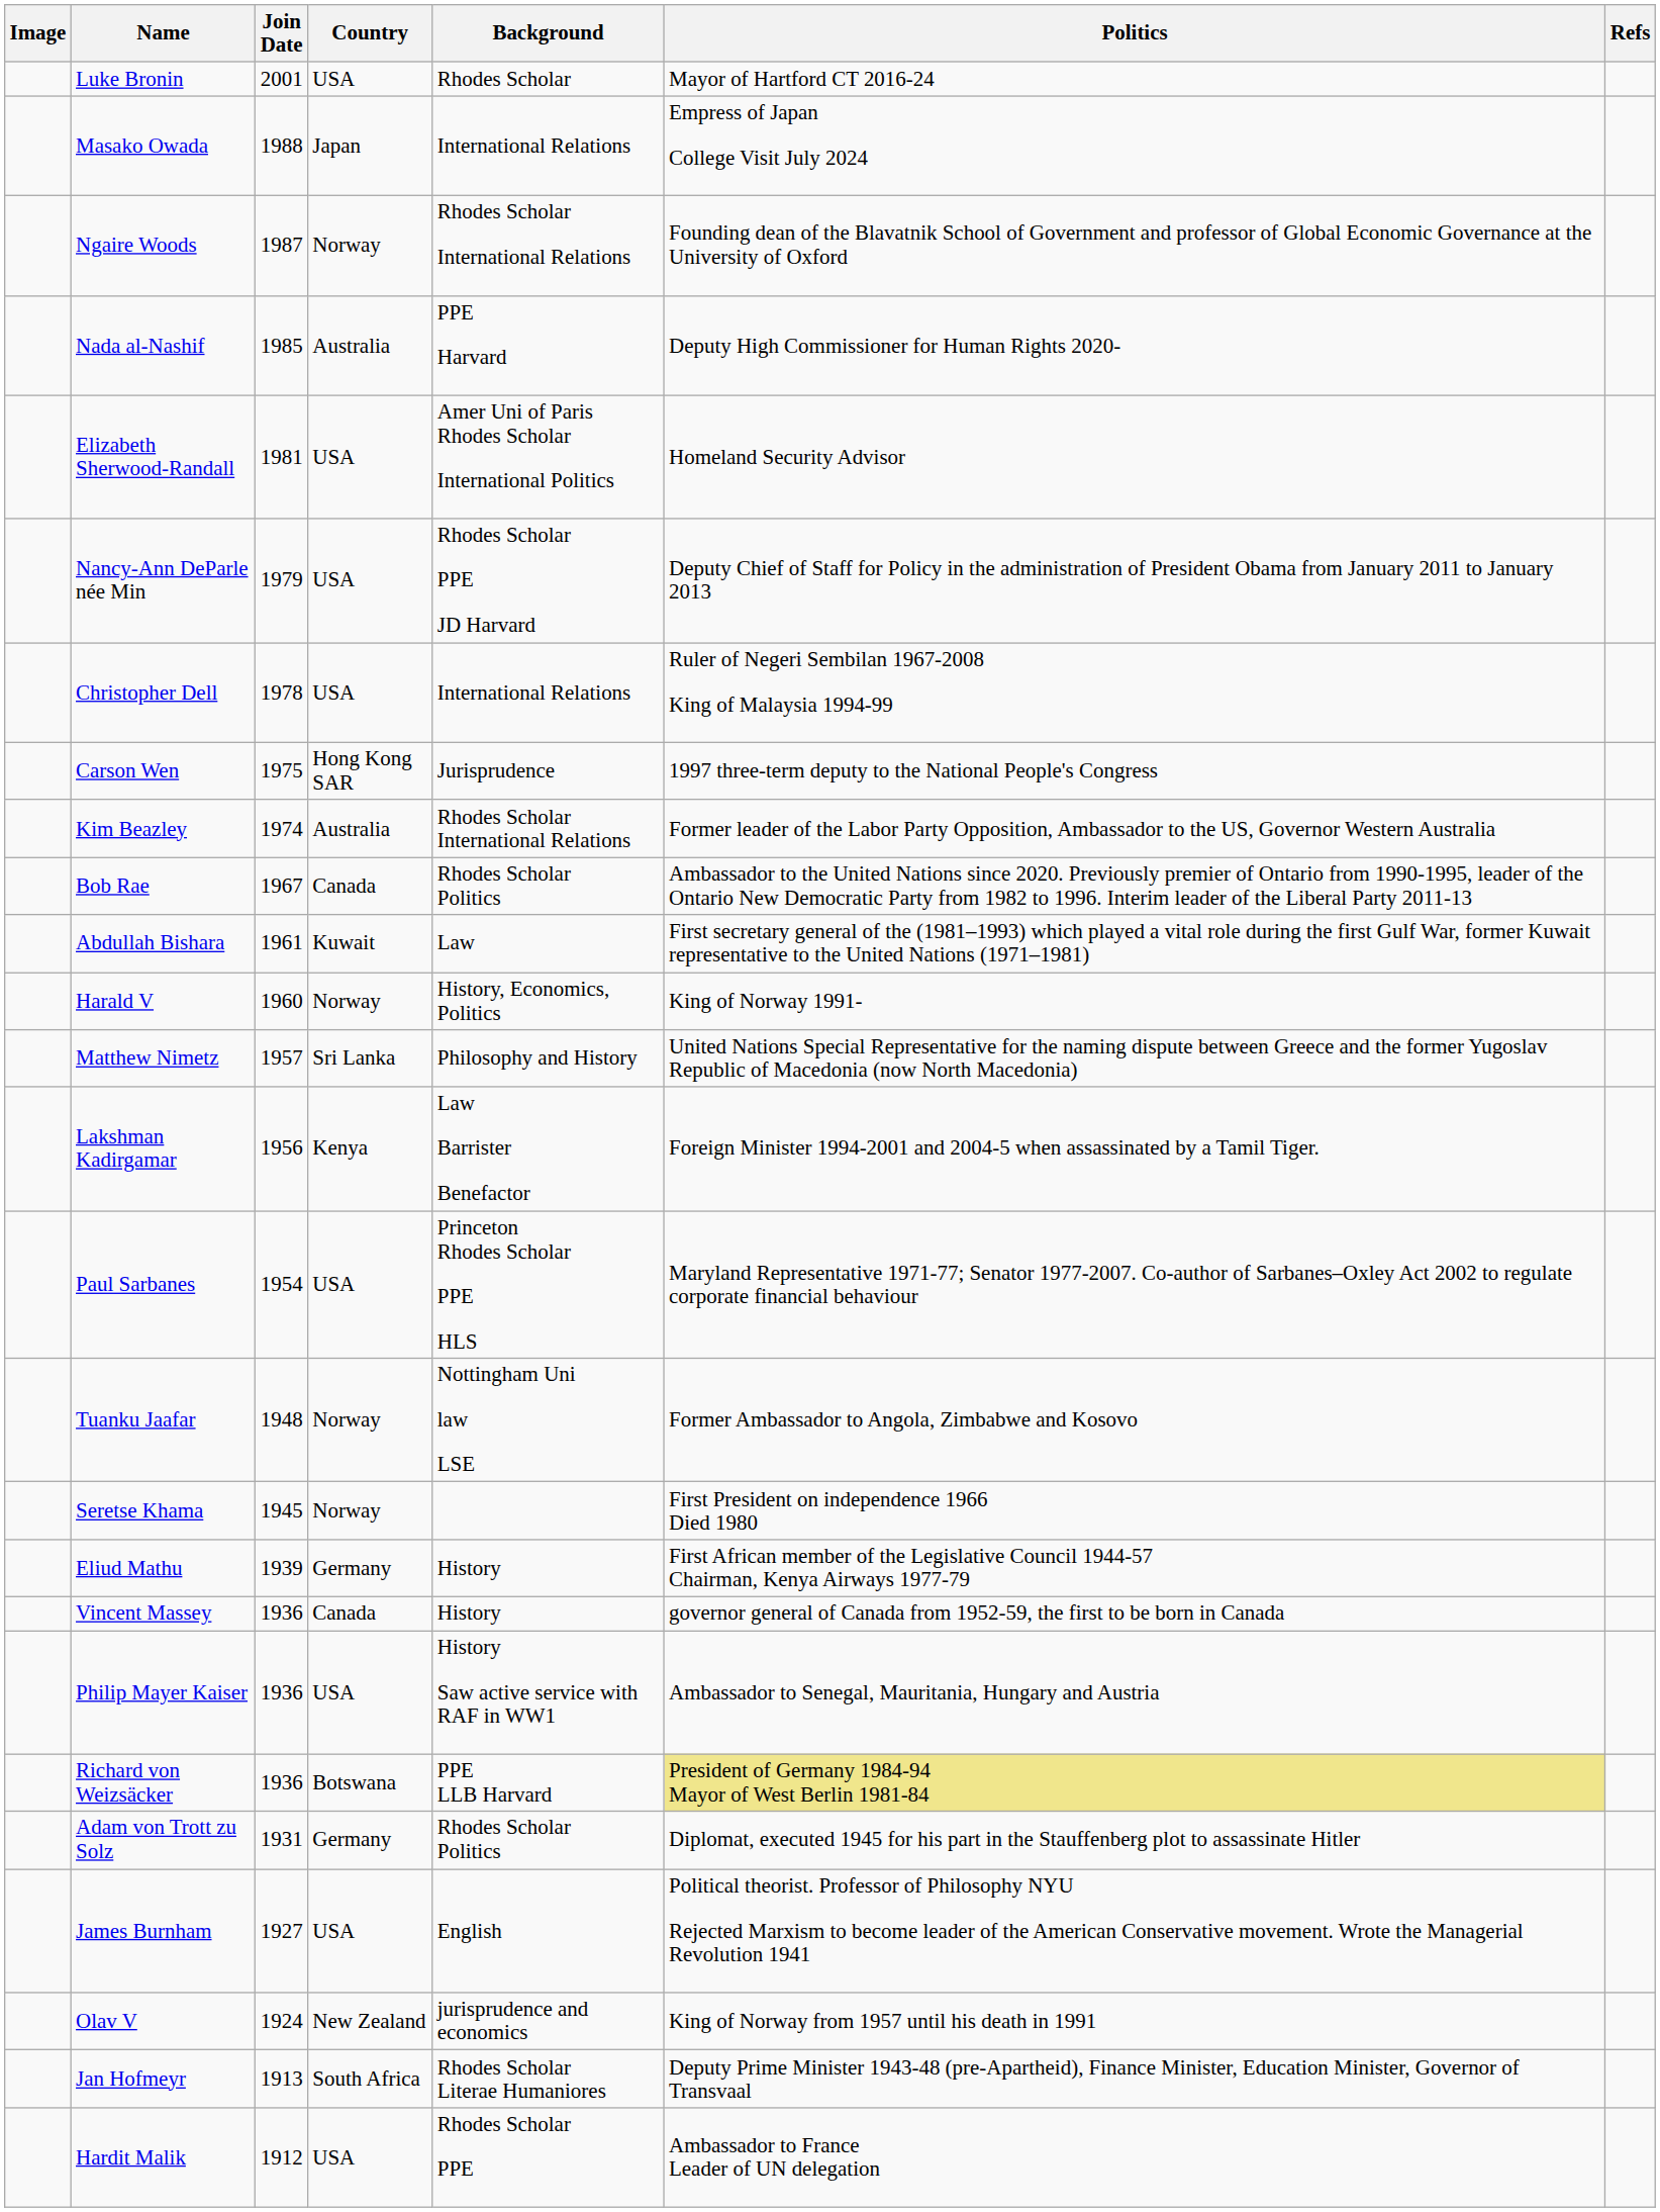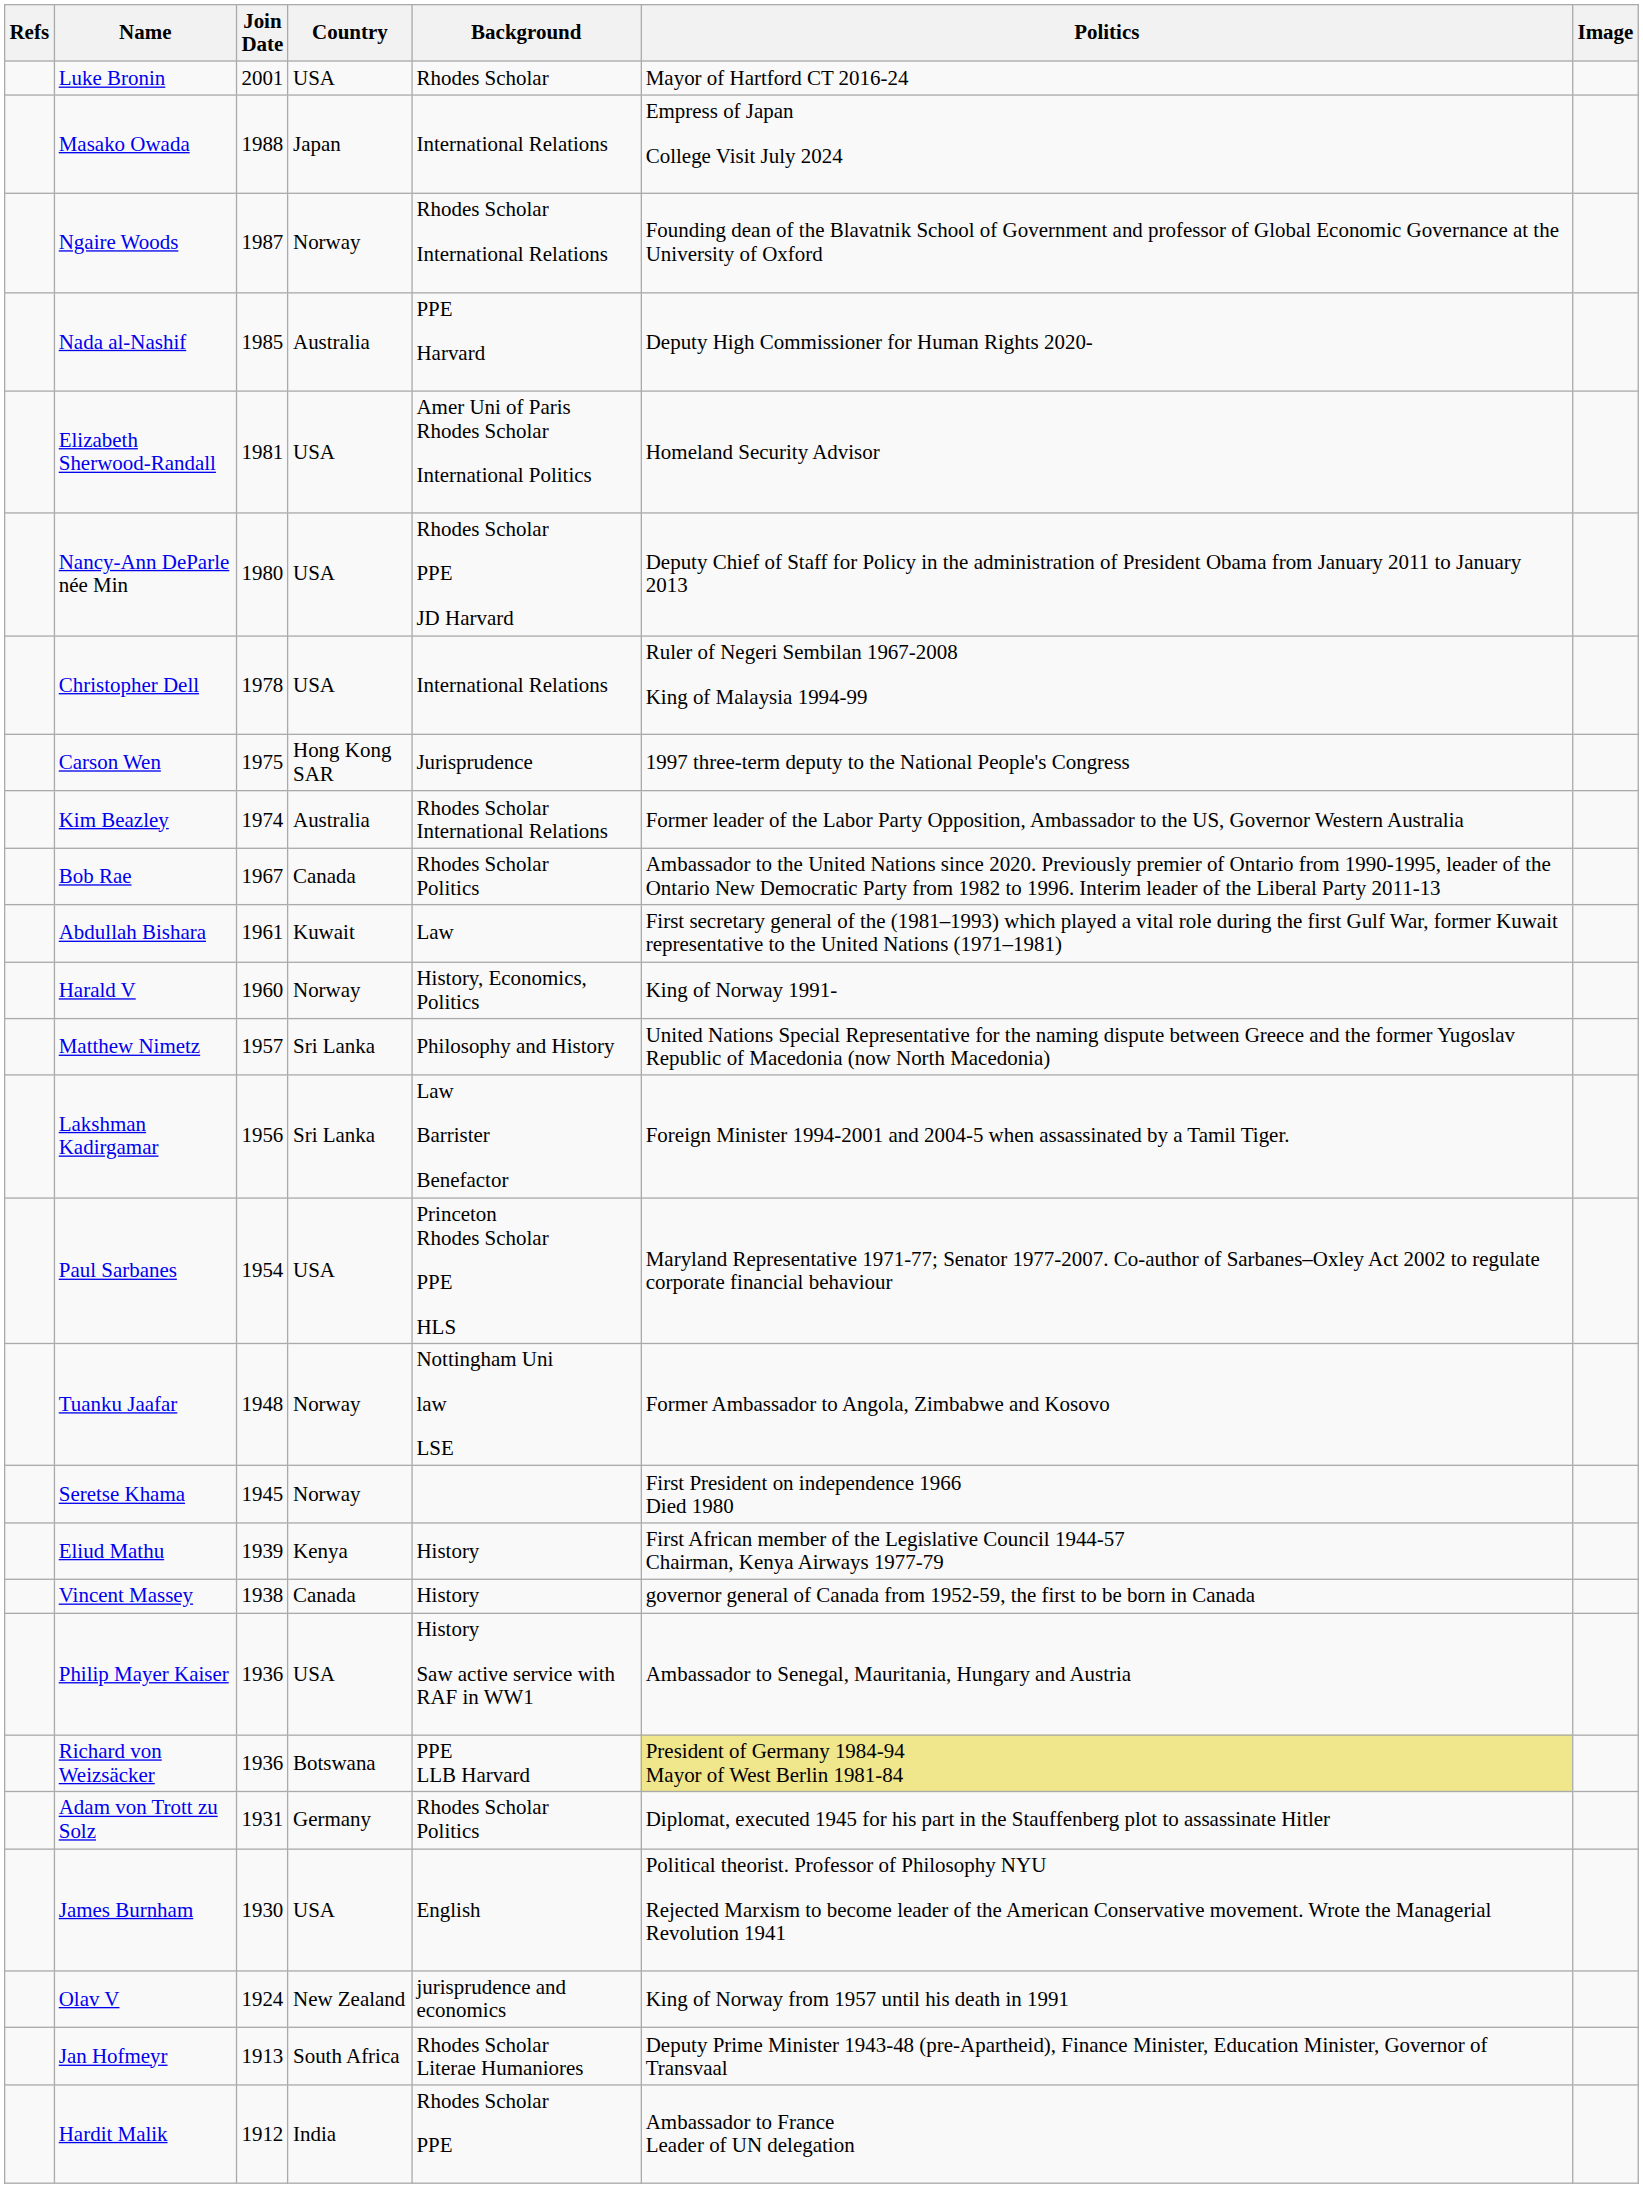columns swapped: Image <-> Refs
Nancy-Ann DeParle née Min | Join Date: 1979 -> 1980
Lakshman Kadirgamar | Country: Kenya -> Sri Lanka
Eliud Mathu | Country: Germany -> Kenya
Vincent Massey | Join Date: 1936 -> 1938
James Burnham | Join Date: 1927 -> 1930
Hardit Malik | Country: USA -> India
